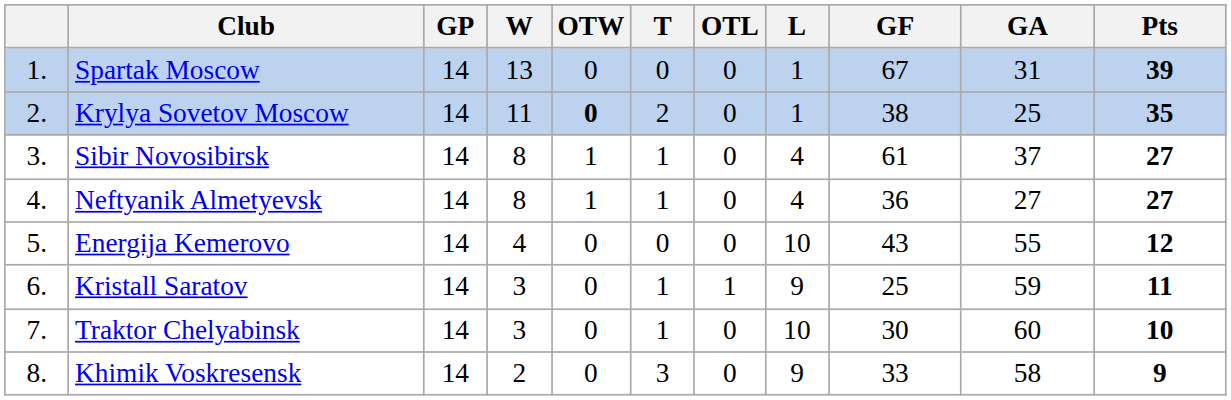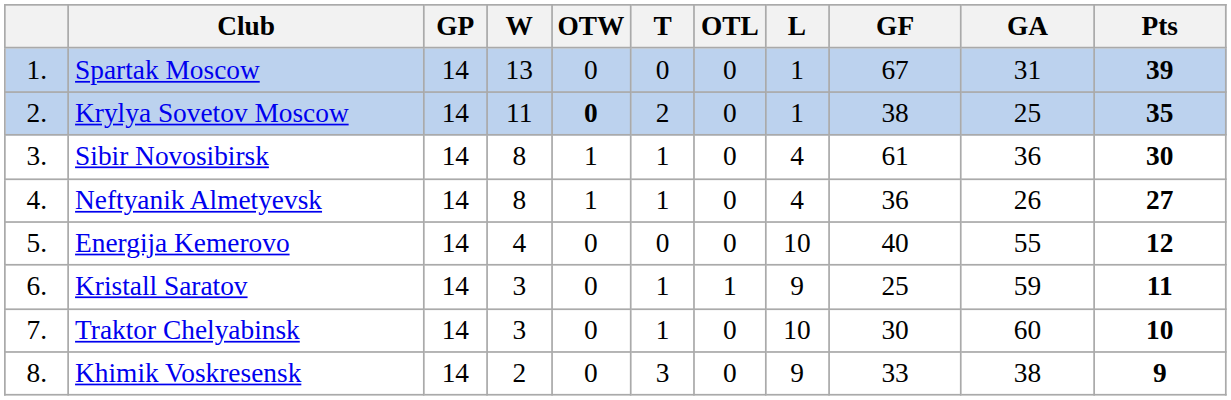Sibir Novosibirsk | GA: 37 -> 36
Sibir Novosibirsk | Pts: 27 -> 30
Neftyanik Almetyevsk | GA: 27 -> 26
Energija Kemerovo | GF: 43 -> 40
Khimik Voskresensk | GA: 58 -> 38
